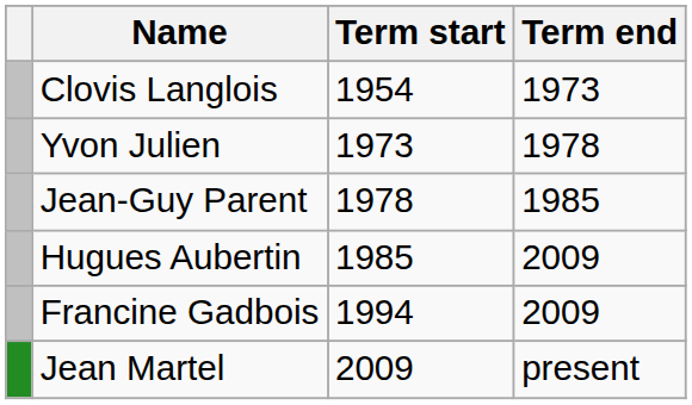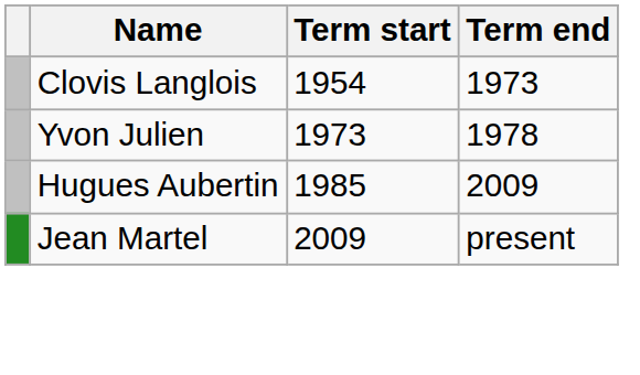- row: Jean-Guy Parent | 1978 | 1985
- row: Francine Gadbois | 1994 | 2009
